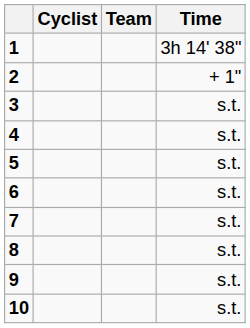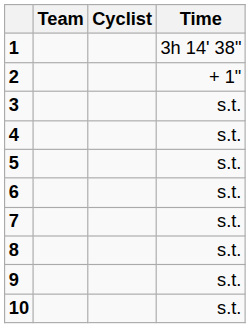columns swapped: Cyclist <-> Team
